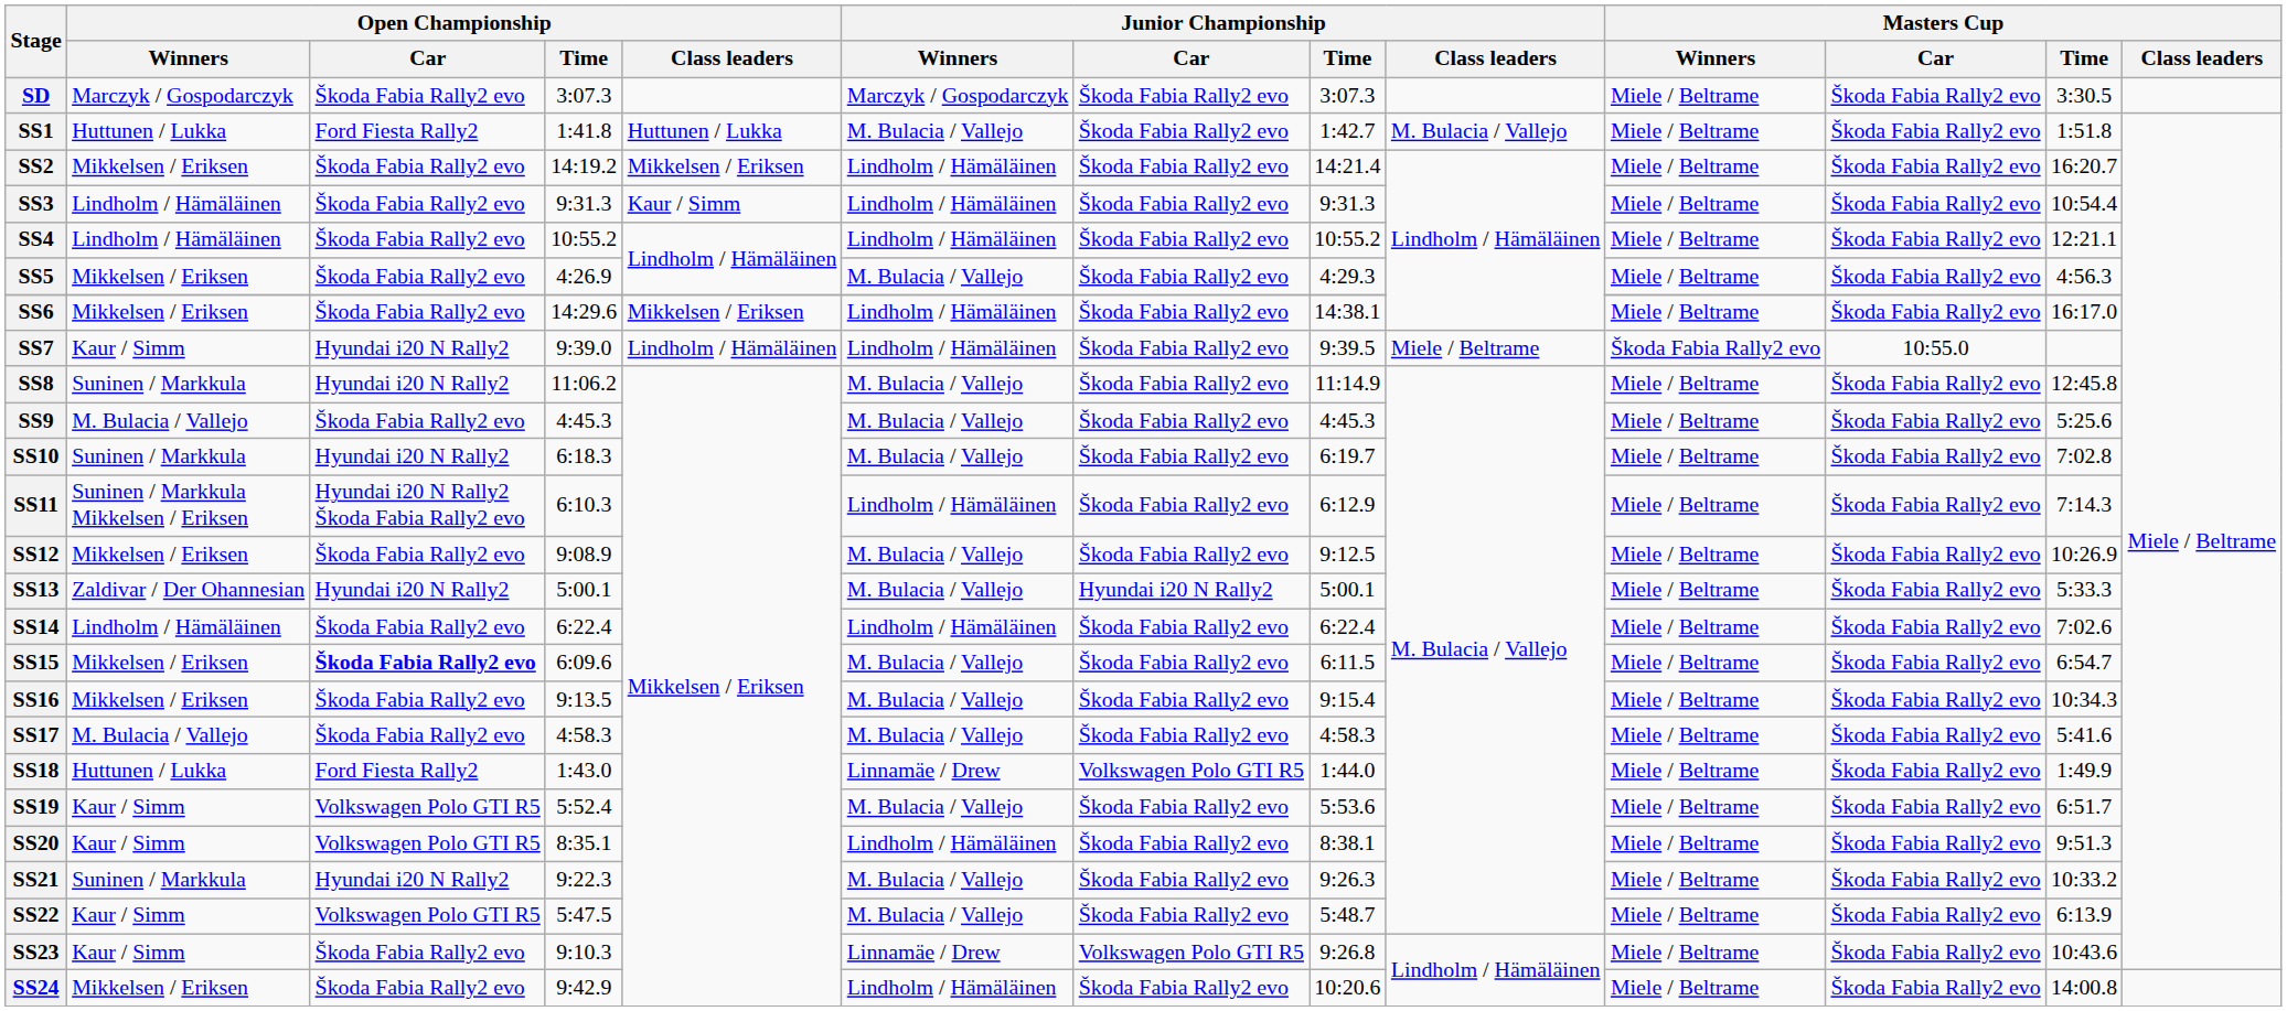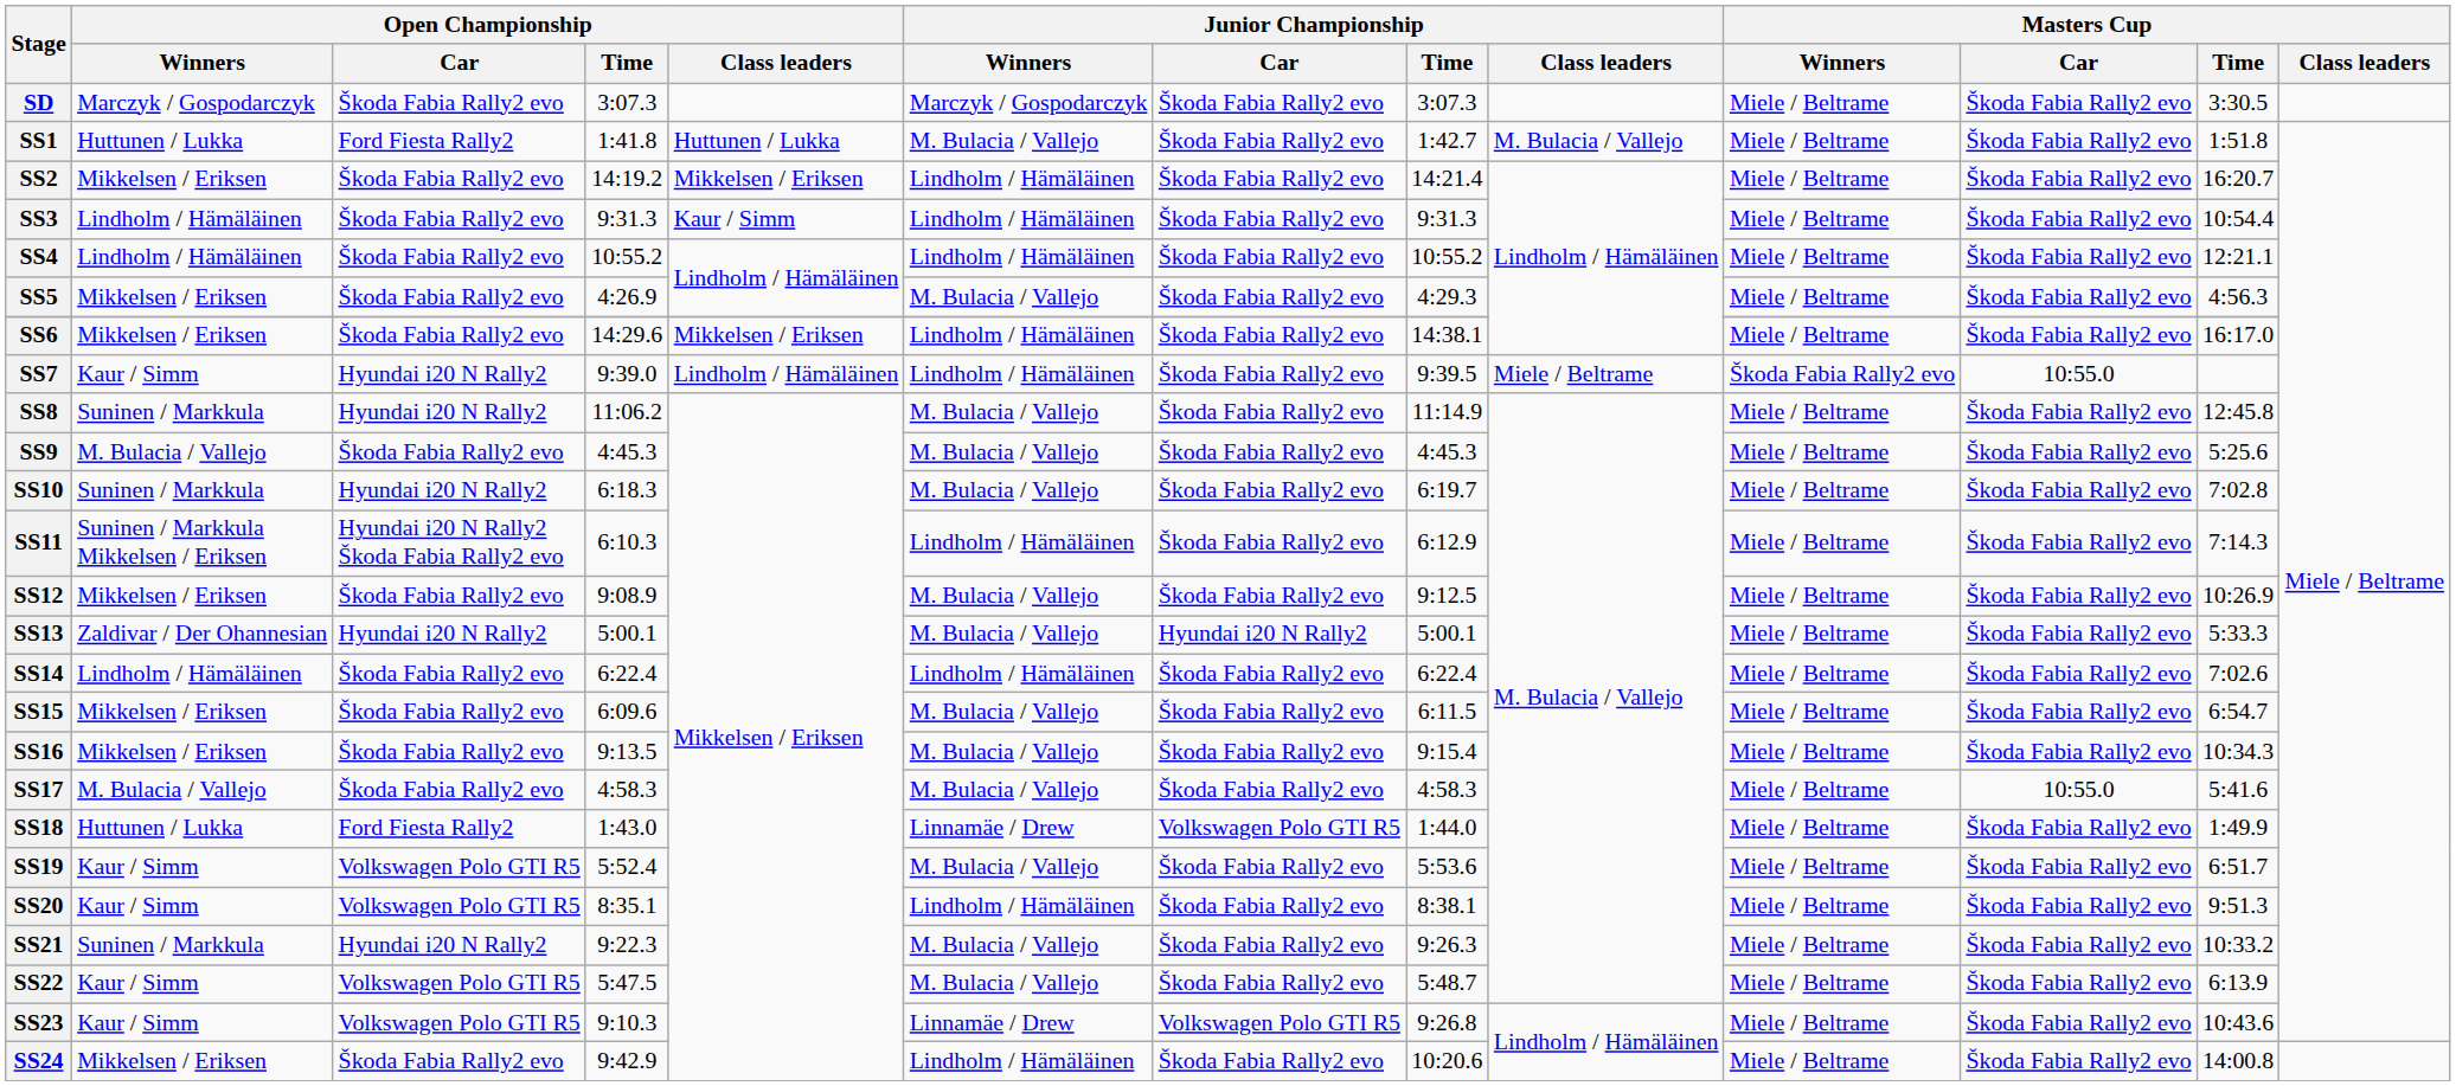SS15 | Open Championship / Car: bold -> normal
SS17 | Masters Cup / Car: Škoda Fabia Rally2 evo -> 10:55.0
SS23 | Open Championship / Car: Škoda Fabia Rally2 evo -> Volkswagen Polo GTI R5
